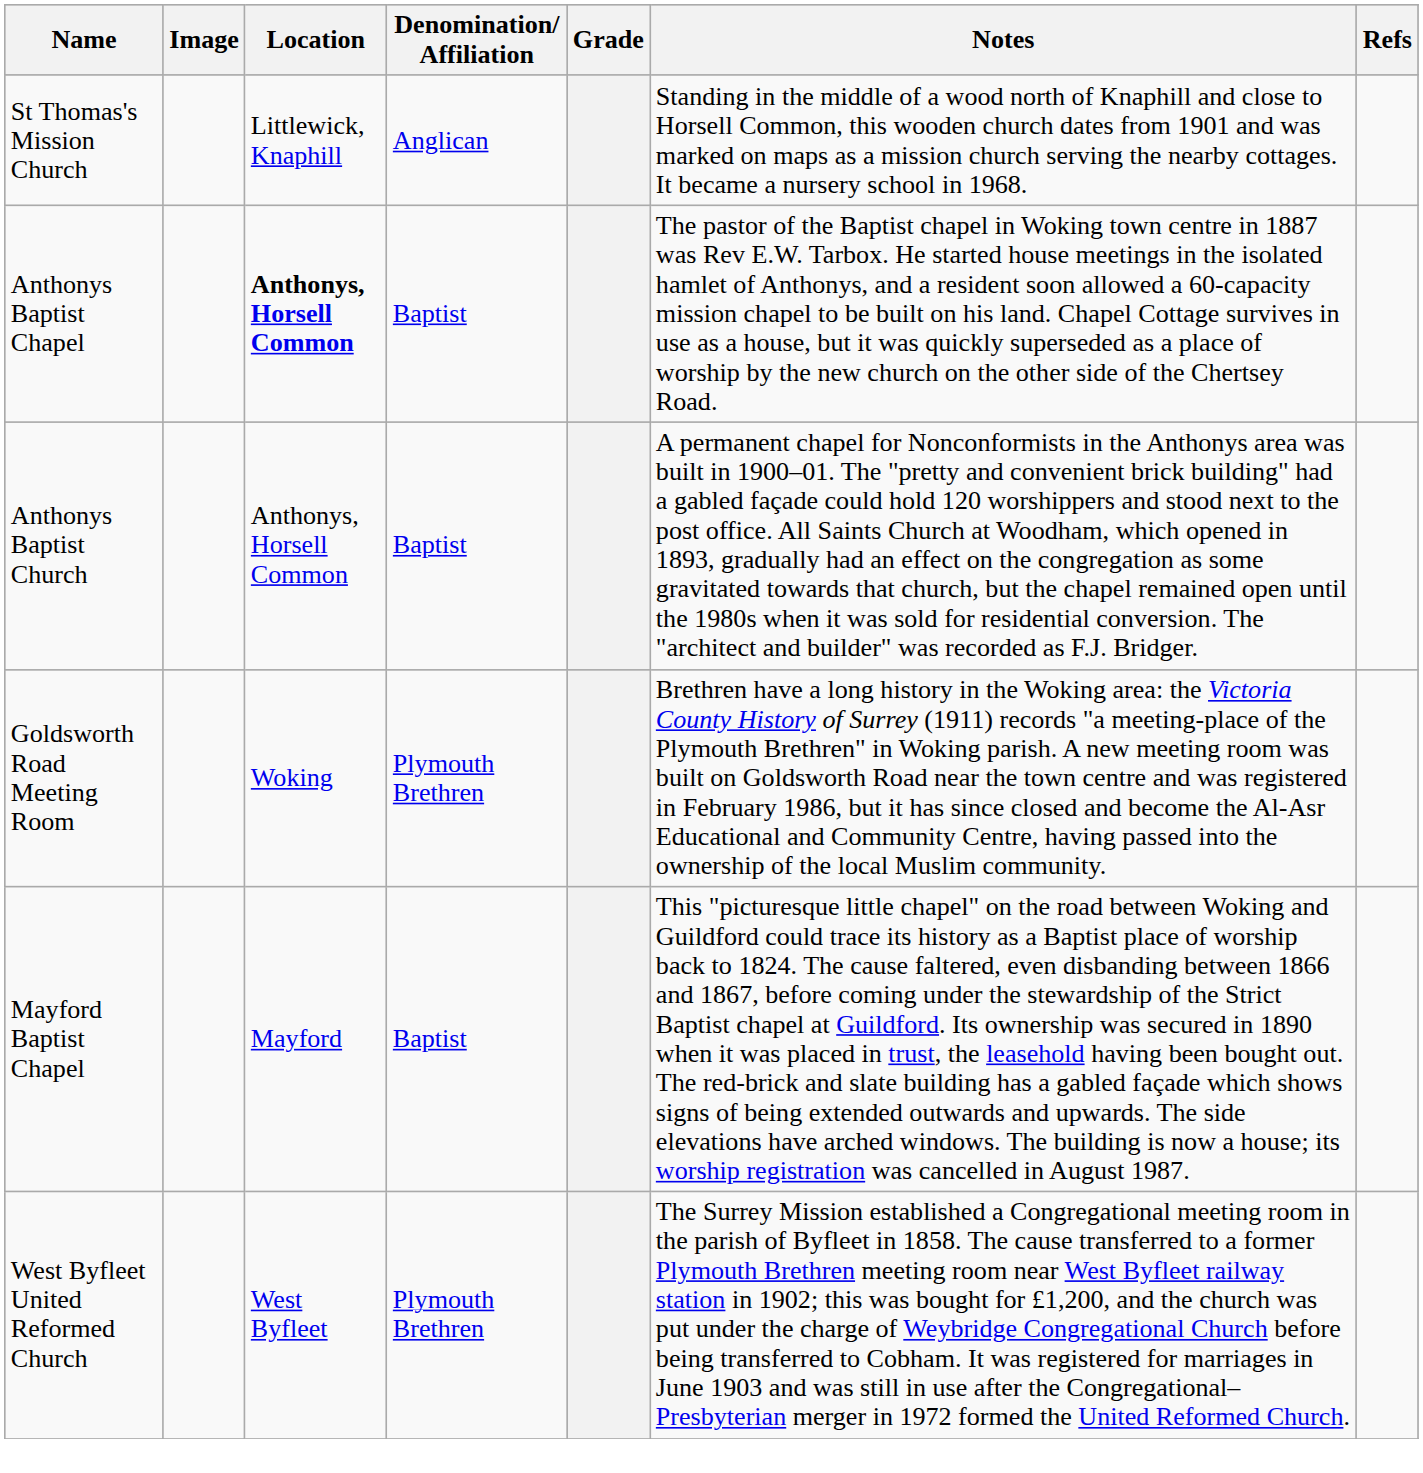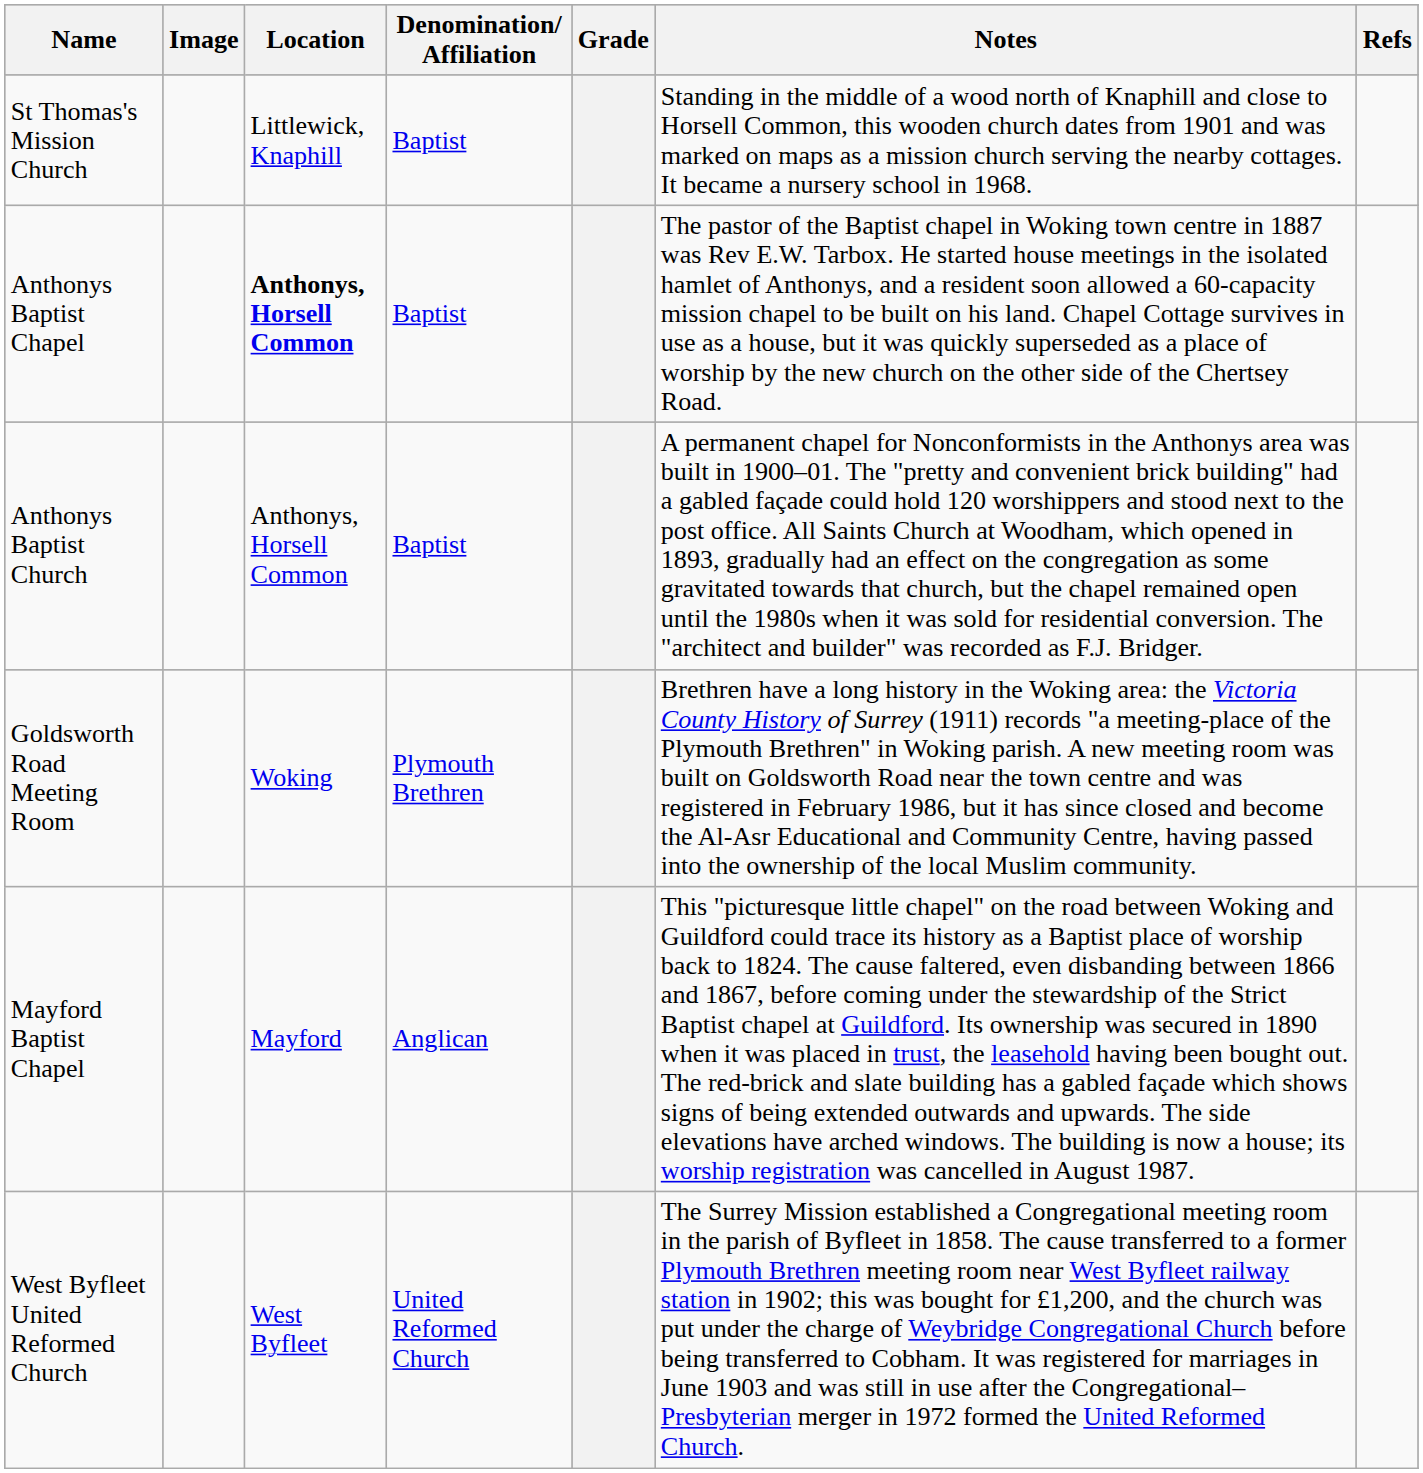St Thomas's Mission Church | Denomination/ Affiliation: Anglican -> Baptist
Mayford Baptist Chapel | Denomination/ Affiliation: Baptist -> Anglican
West Byfleet United Reformed Church | Denomination/ Affiliation: Plymouth Brethren -> United Reformed Church
